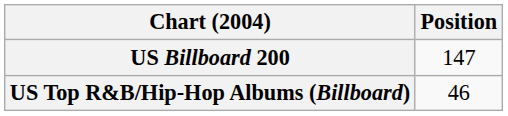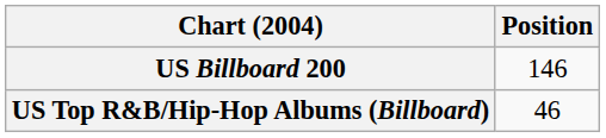US Billboard 200 | Position: 147 -> 146
